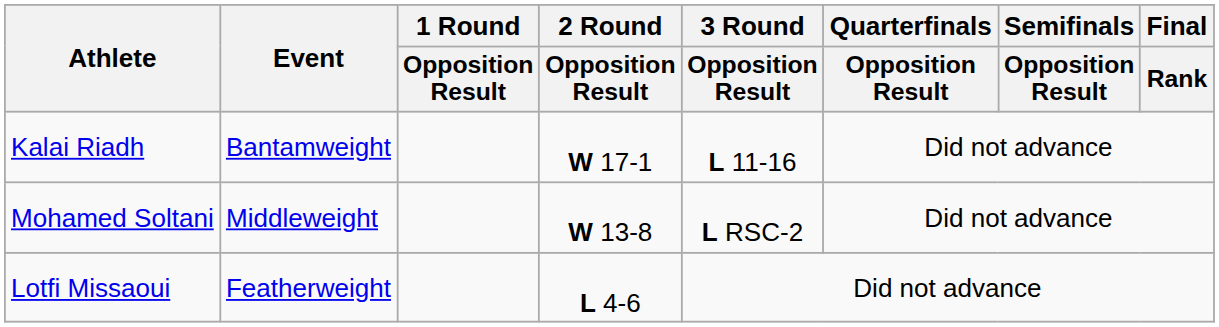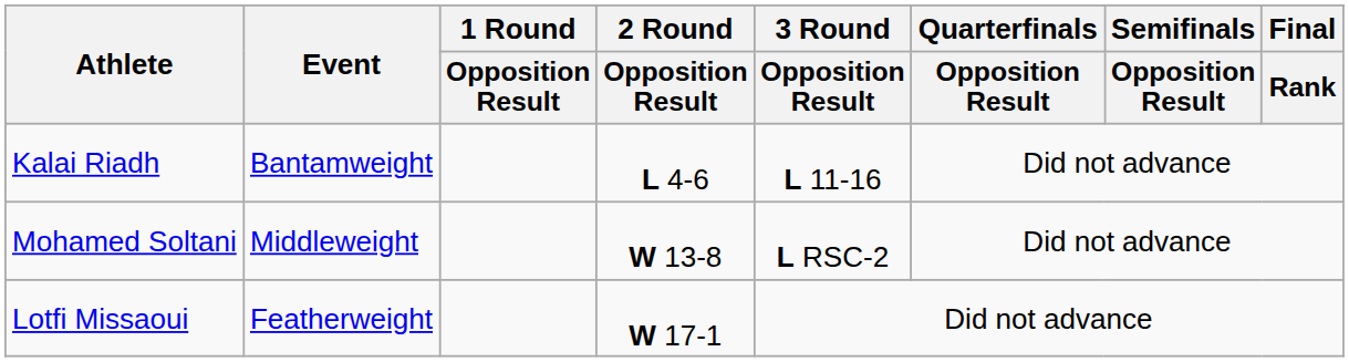Kalai Riadh | 2 Round / Opposition Result: W 17-1 -> L 4-6
Lotfi Missaoui | 2 Round / Opposition Result: L 4-6 -> W 17-1
